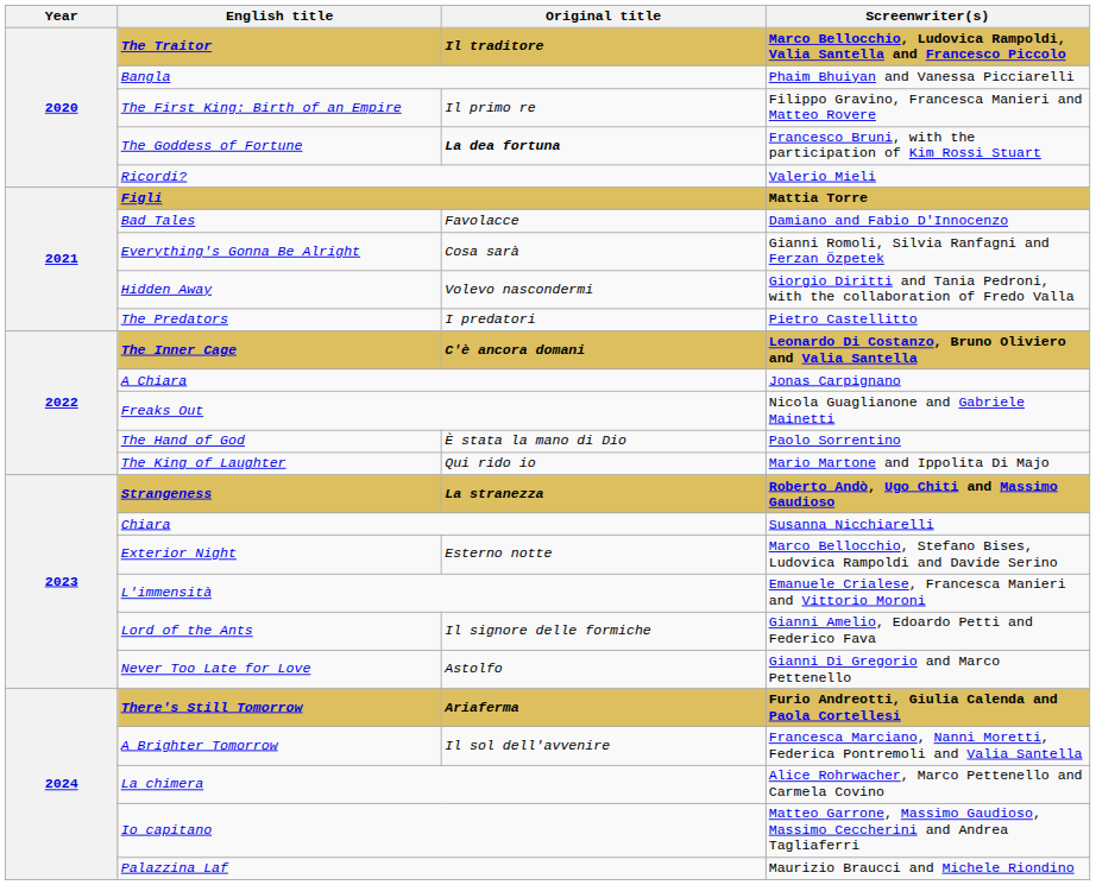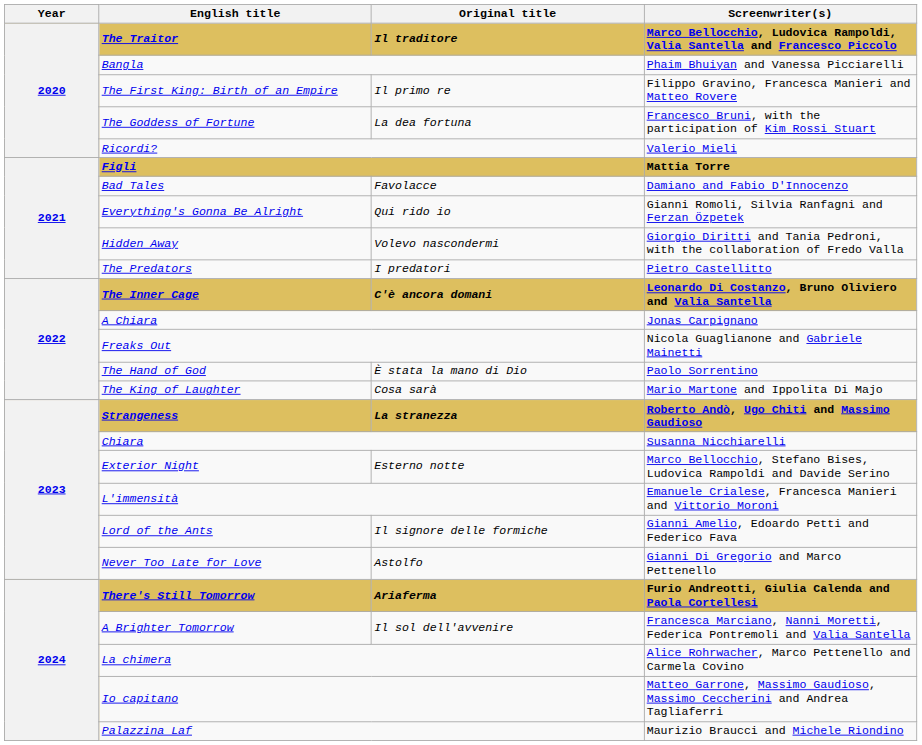The Goddess of Fortune | Original title: bold -> normal
Everything's Gonna Be Alright | Original title: Cosa sarà -> Qui rido io
The King of Laughter | Original title: Qui rido io -> Cosa sarà
